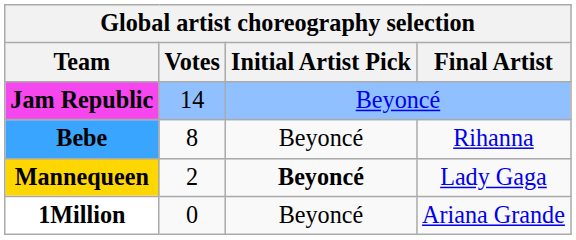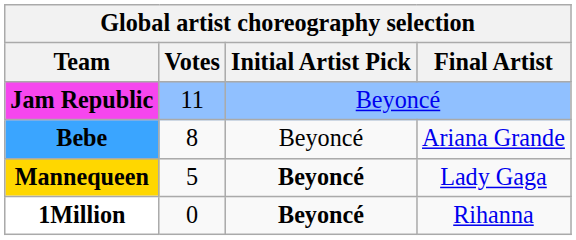Jam Republic | Votes: 14 -> 11
Bebe | Final Artist: Rihanna -> Ariana Grande
Mannequeen | Votes: 2 -> 5
1Million | Initial Artist Pick: normal -> bold
1Million | Final Artist: Ariana Grande -> Rihanna
